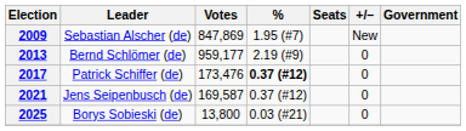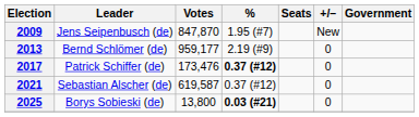2009 | Leader: Sebastian Alscher (de) -> Jens Seipenbusch (de)
2009 | Votes: 847,869 -> 847,870
2021 | Leader: Jens Seipenbusch (de) -> Sebastian Alscher (de)
2021 | Votes: 169,587 -> 619,587
2025 | %: normal -> bold
